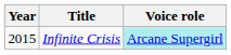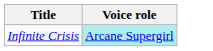- column: Year | 2015
